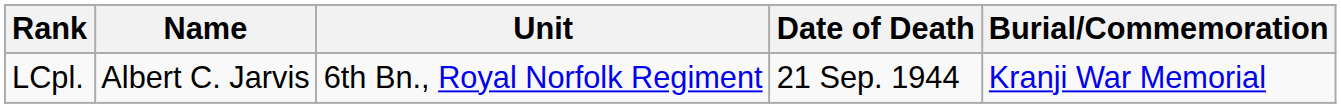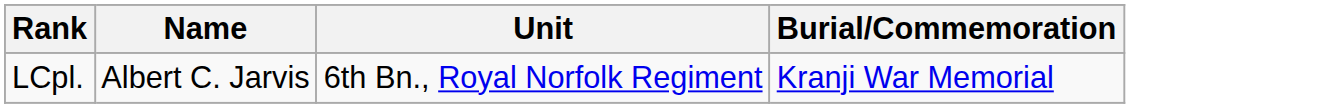- column: Date of Death | 21 Sep. 1944
